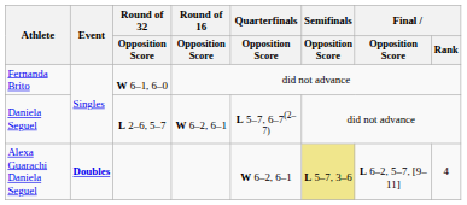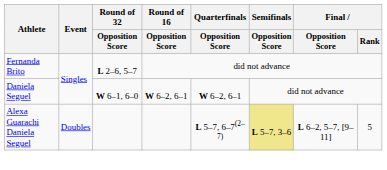Fernanda Brito | Round of 32 / Opposition Score: W 6–1, 6–0 -> L 2–6, 5–7
Daniela Seguel | Round of 32 / Opposition Score: L 2–6, 5–7 -> W 6–1, 6–0
Daniela Seguel | Quarterfinals / Opposition Score: L 5–7, 6–7(2–7) -> W 6–2, 6–1
Alexa Guarachi Daniela Seguel | Event: bold -> normal
Alexa Guarachi Daniela Seguel | Quarterfinals / Opposition Score: W 6–2, 6–1 -> L 5–7, 6–7(2–7)
Alexa Guarachi Daniela Seguel | Final / Rank: 4 -> 5
